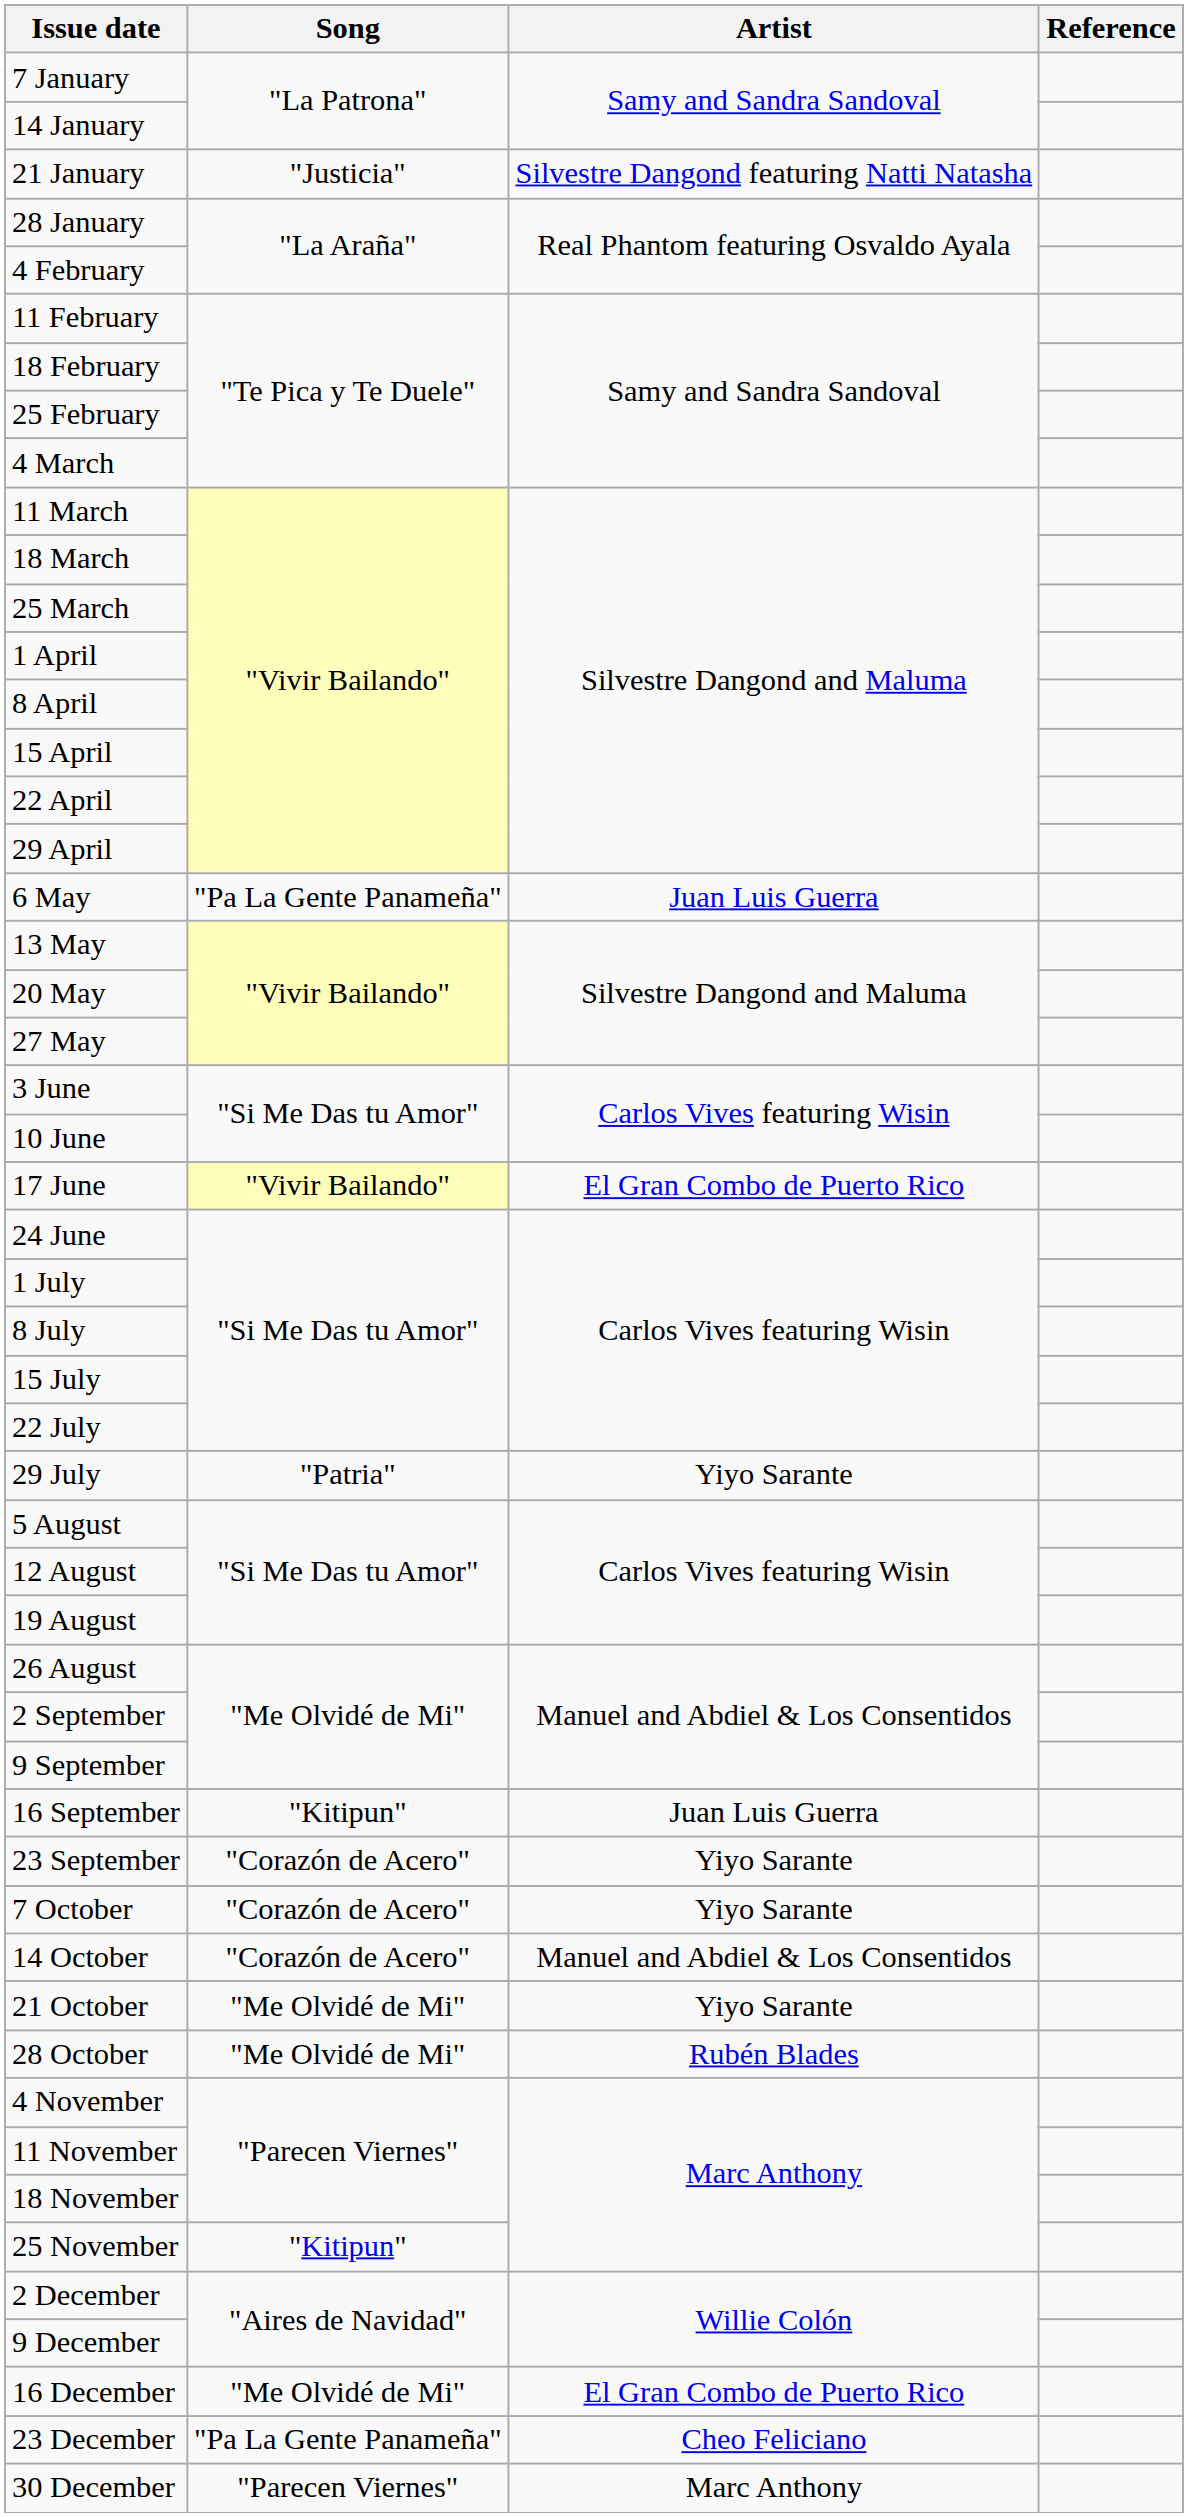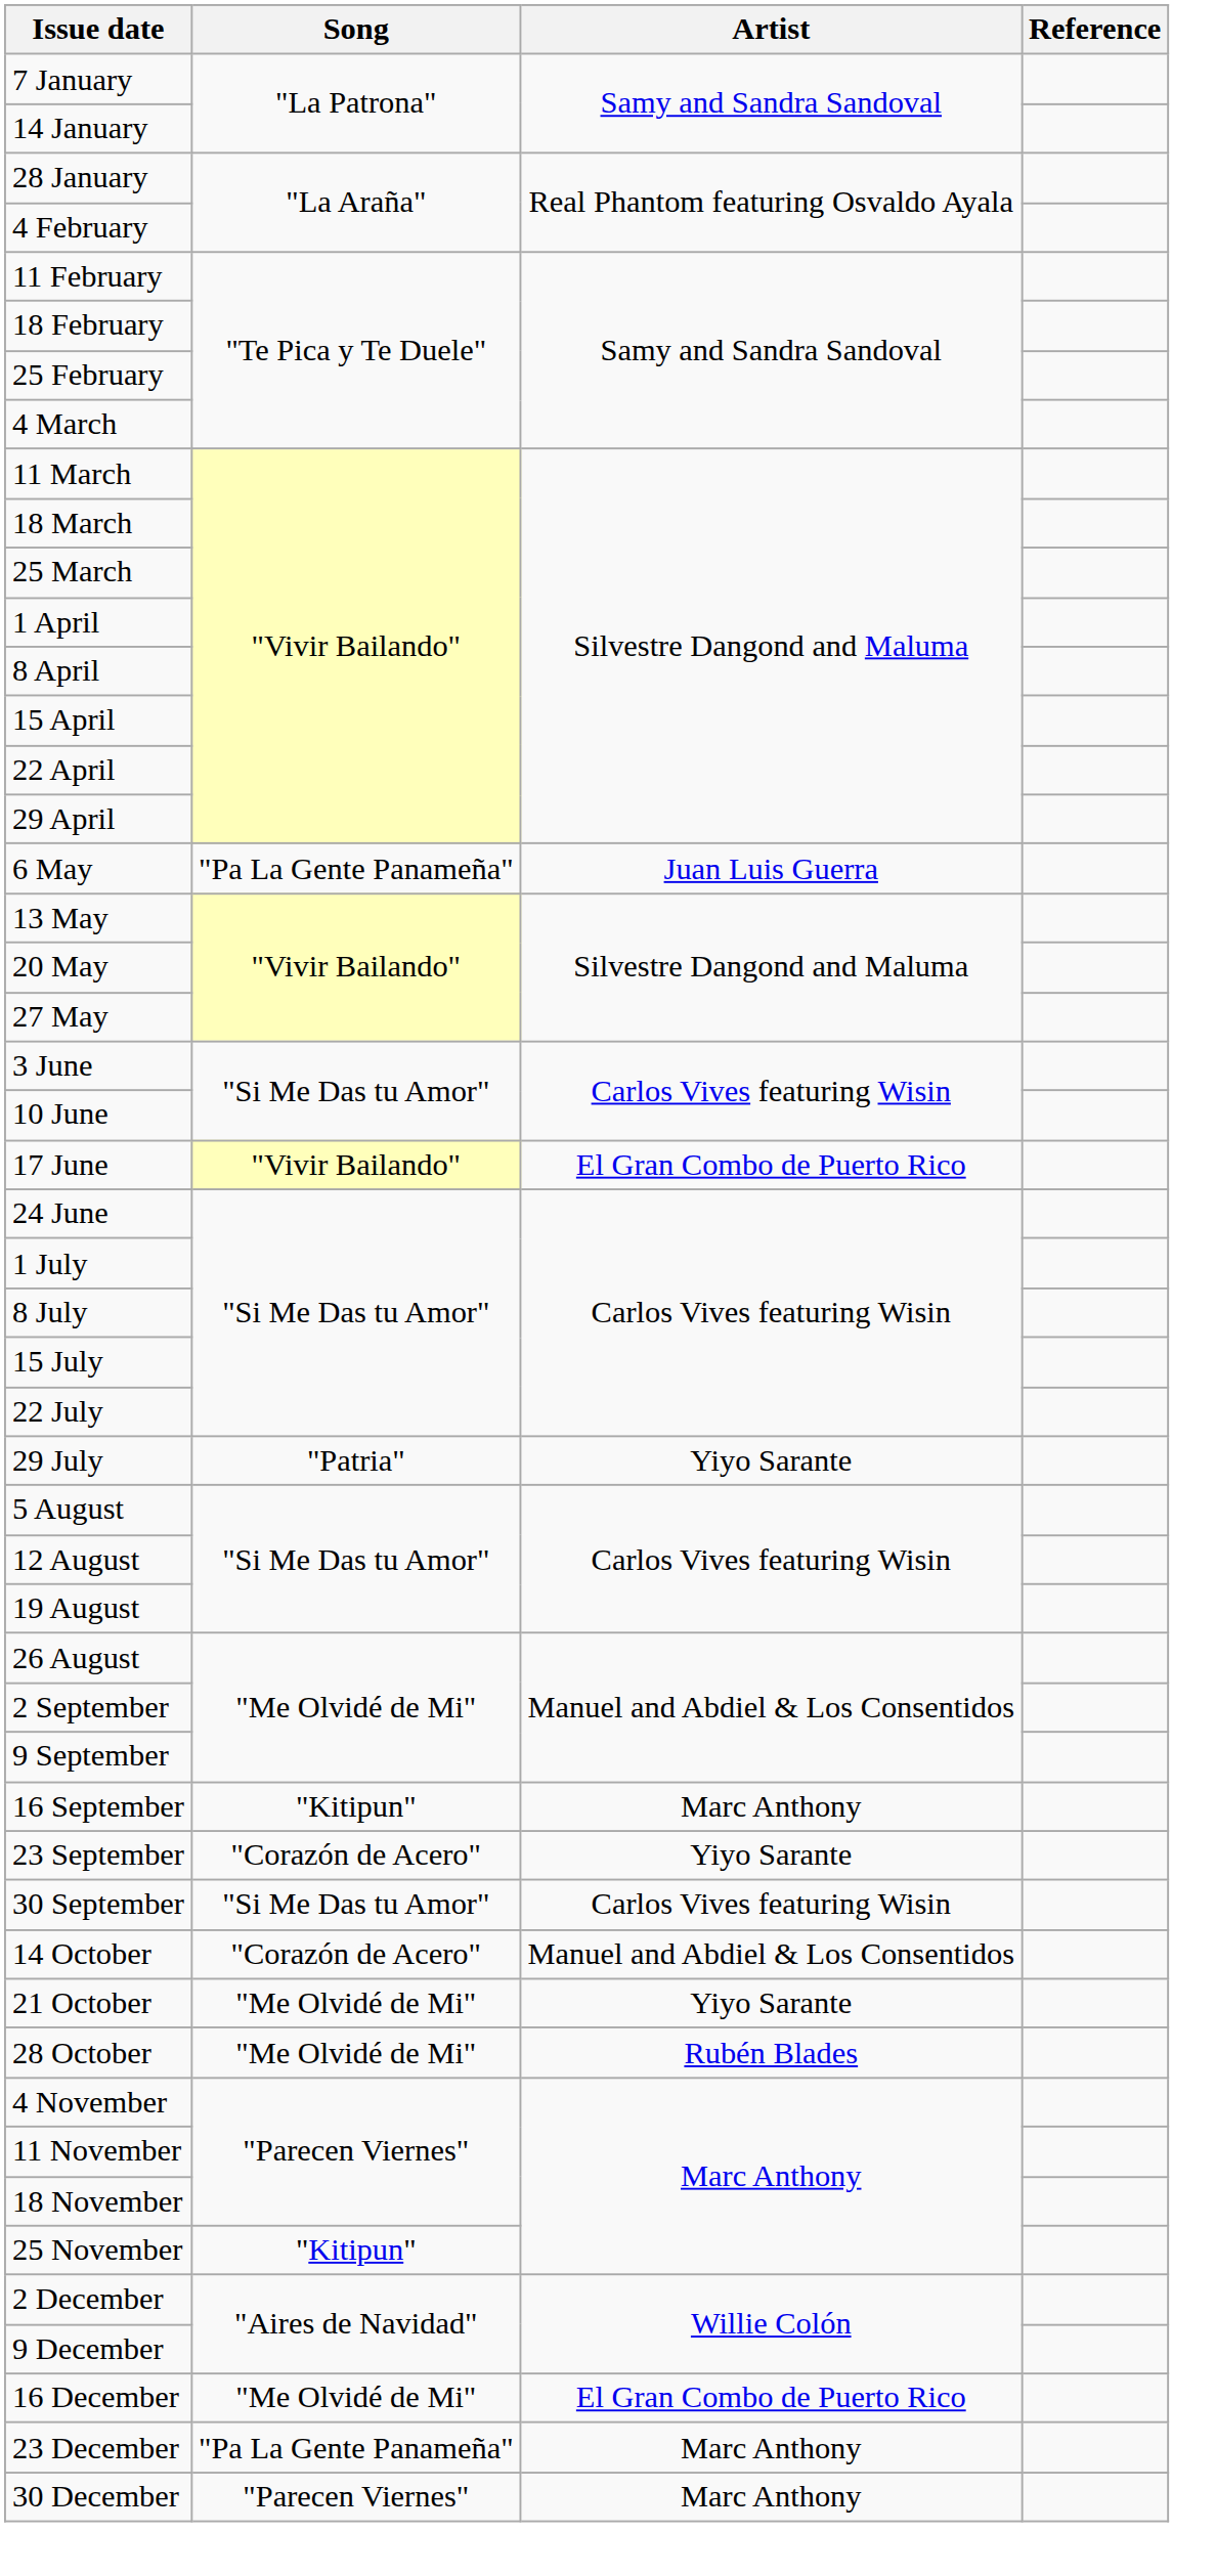- row: 21 January | "Justicia" | Silvestre Dangond featuring Natti Natasha
16 September | Artist: Juan Luis Guerra -> Marc Anthony
+ row: 30 September | "Si Me Das tu Amor" | Carlos Vives featuring Wisin
- row: 7 October | "Corazón de Acero" | Yiyo Sarante
23 December | Artist: Cheo Feliciano -> Marc Anthony
